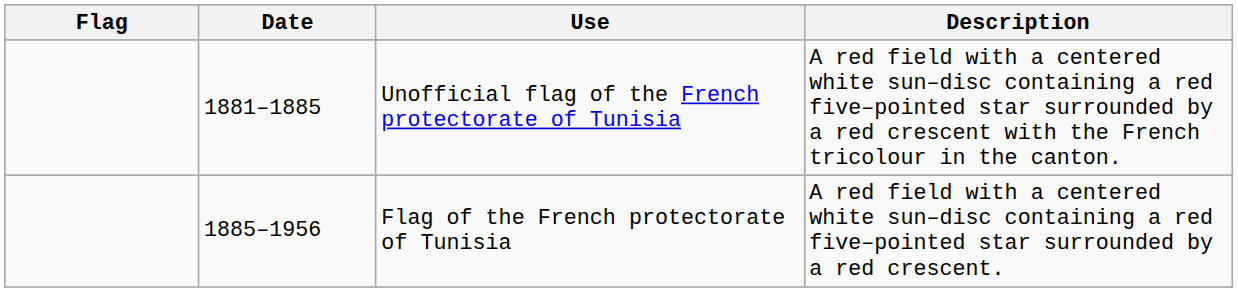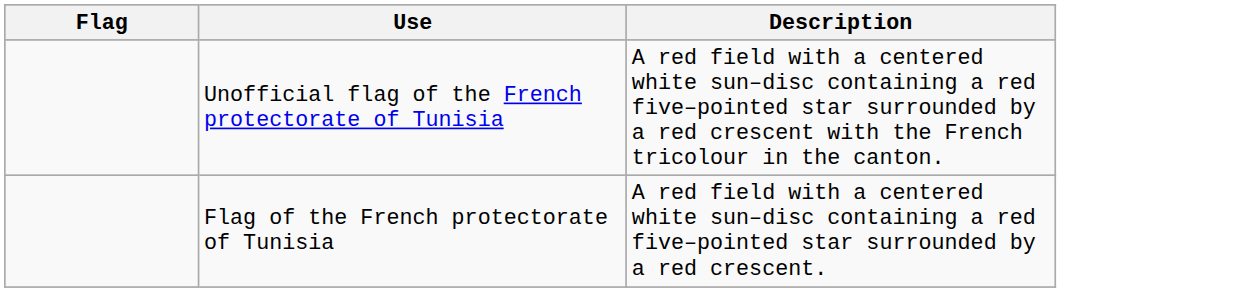- column: Date | 1881–1885 | 1885–1956
